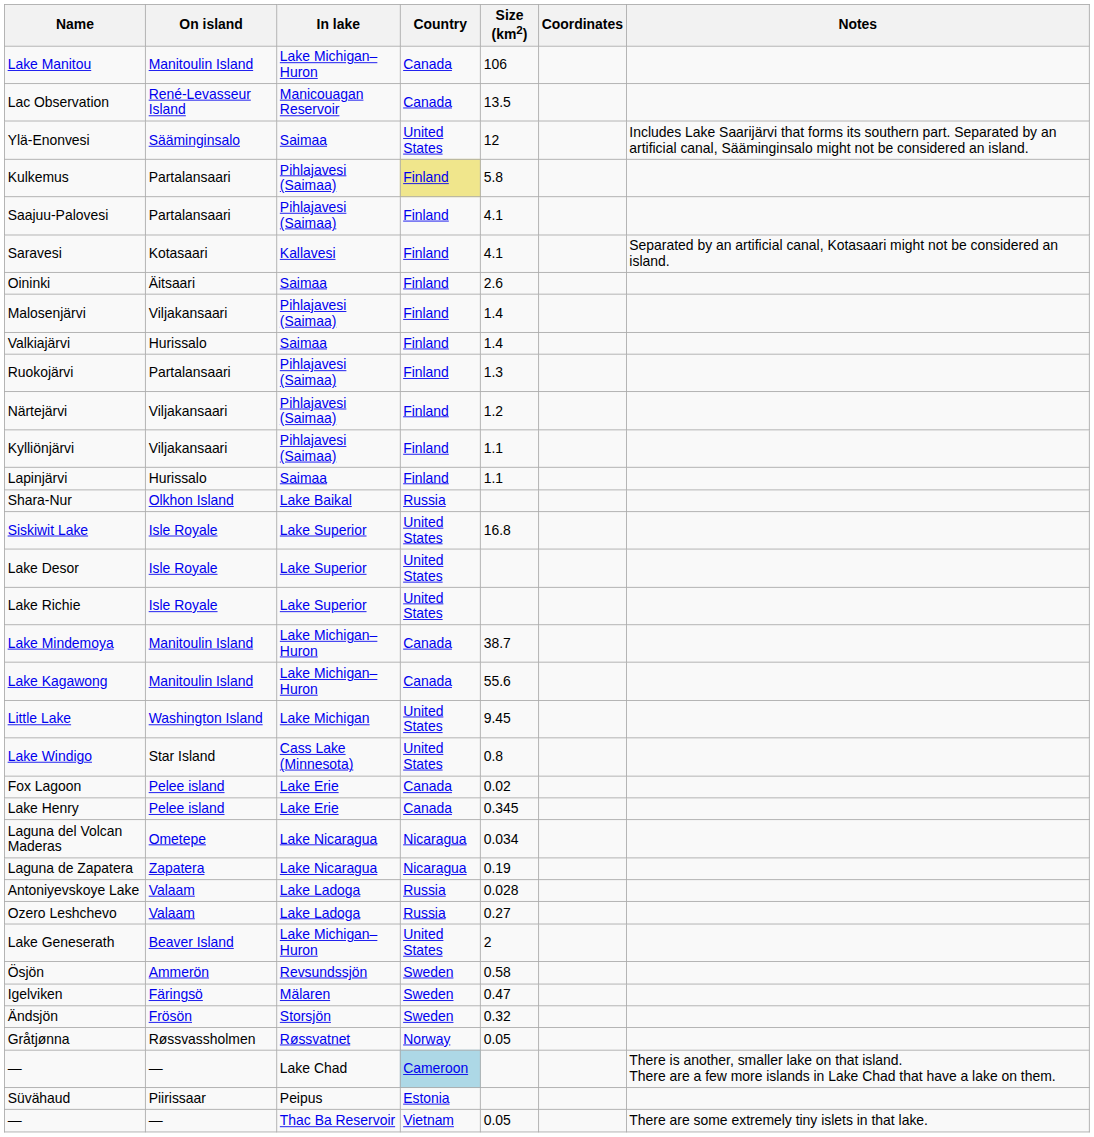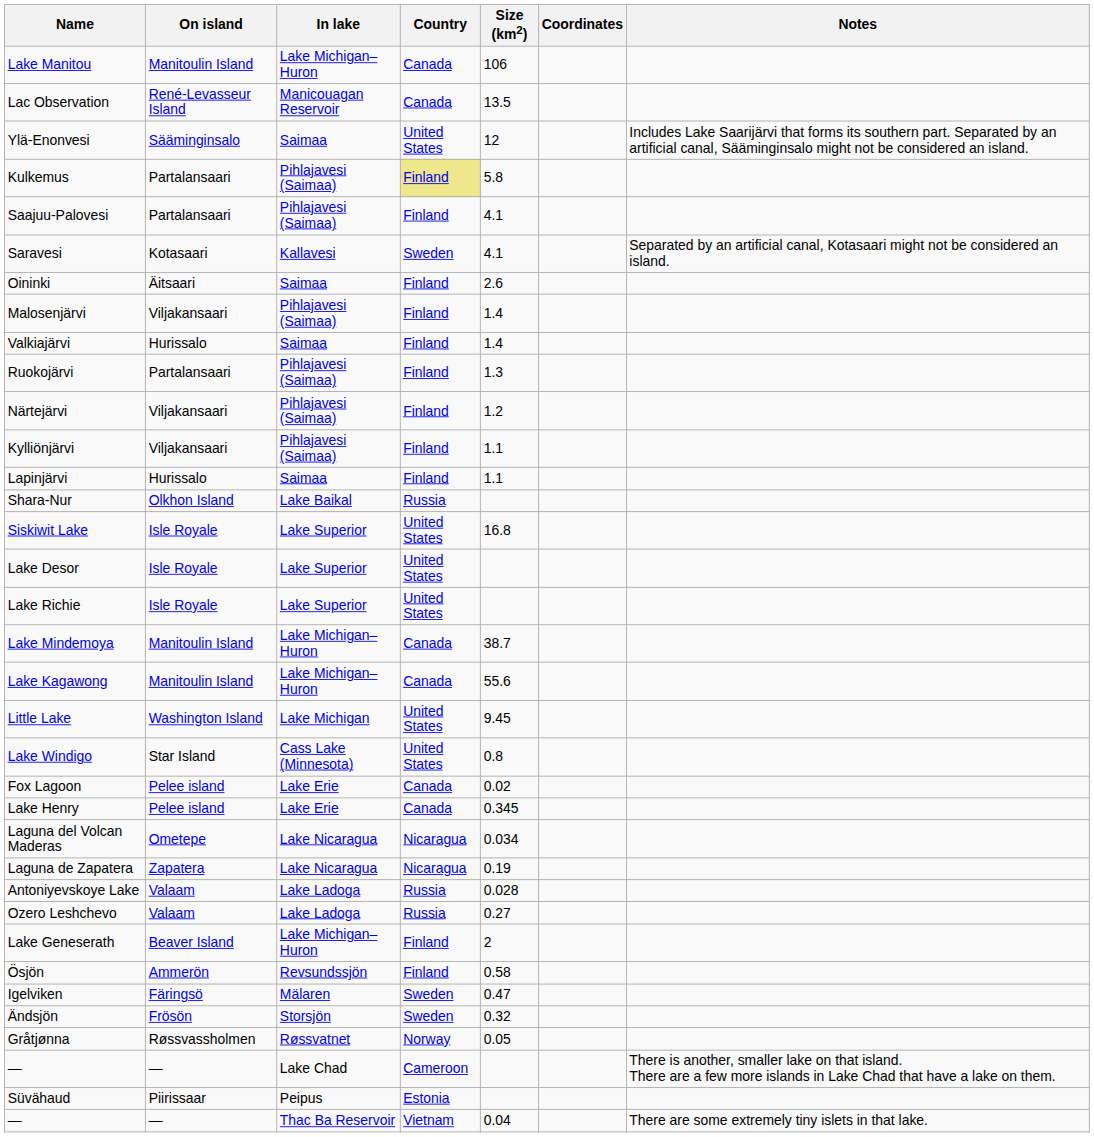Saravesi | Country: Finland -> Sweden
Lake Geneserath | Country: United States -> Finland
Ösjön | Country: Sweden -> Finland
— / Lake Chad | Country: lightblue background -> no background
— / Thac Ba Reservoir | Size (km2): 0.05 -> 0.04
